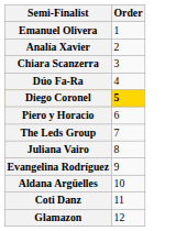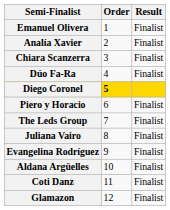+ column: Result | Finalist | Finalist | Finalist | Finalist | Finalist | Finalist | Finalist | Finalist | Finalist | Finalist | Finalist
